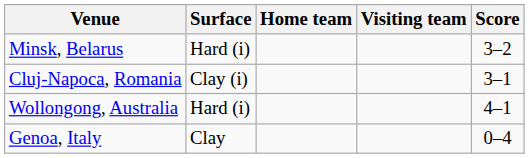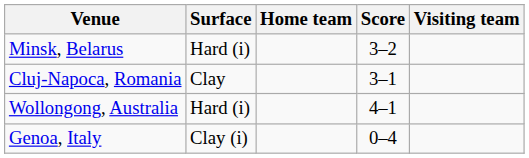columns swapped: Score <-> Visiting team
Cluj-Napoca, Romania | Surface: Clay (i) -> Clay
Genoa, Italy | Surface: Clay -> Clay (i)
